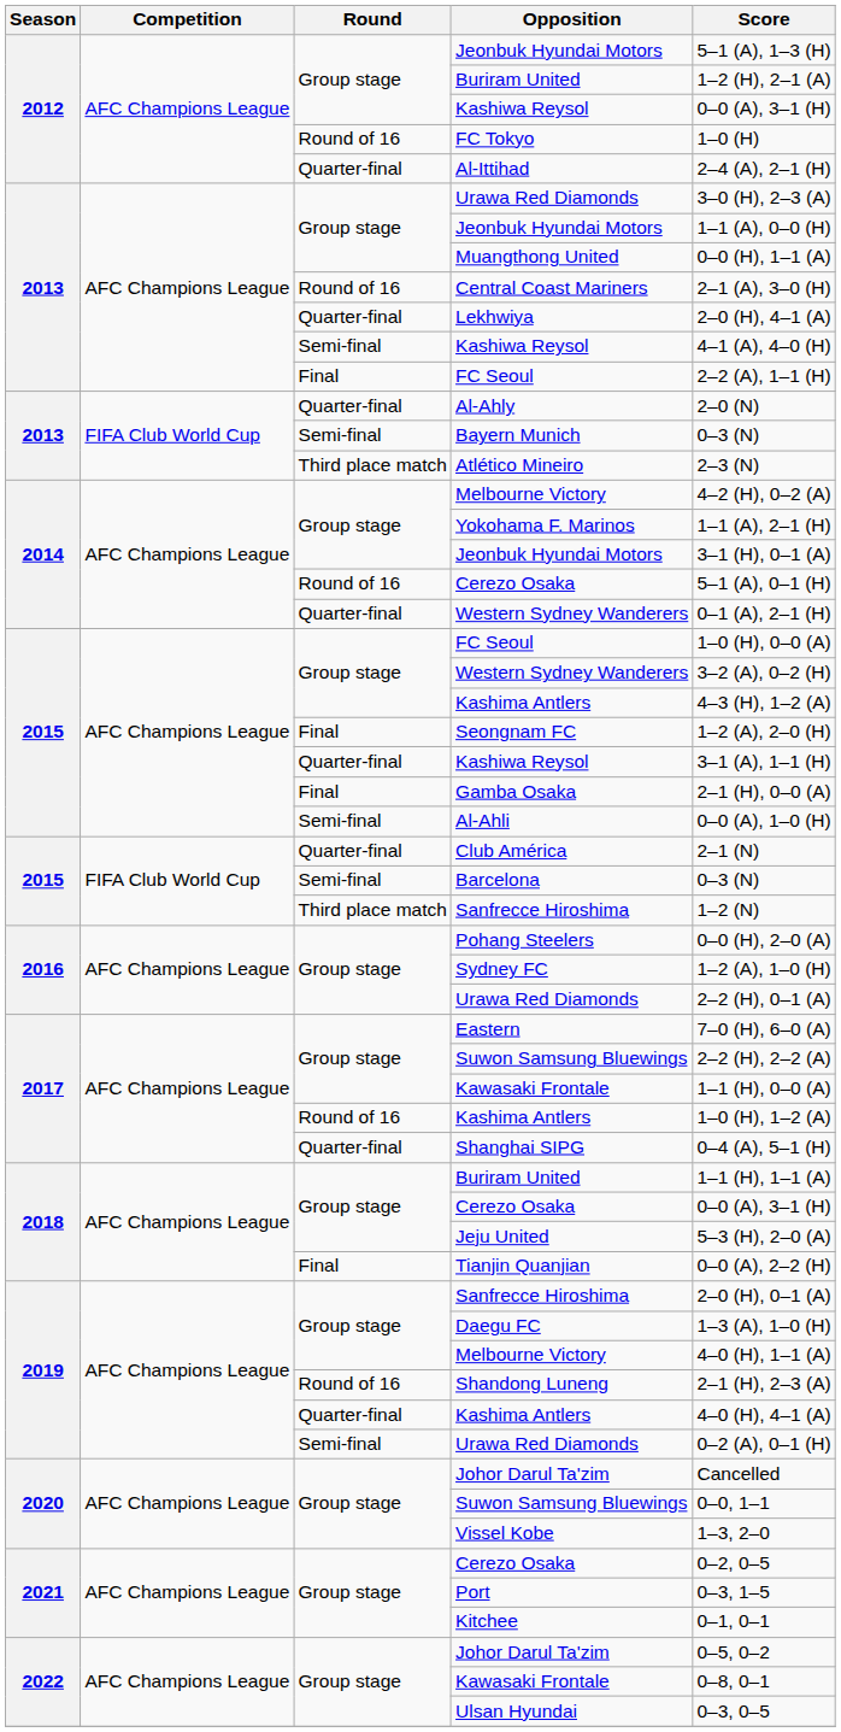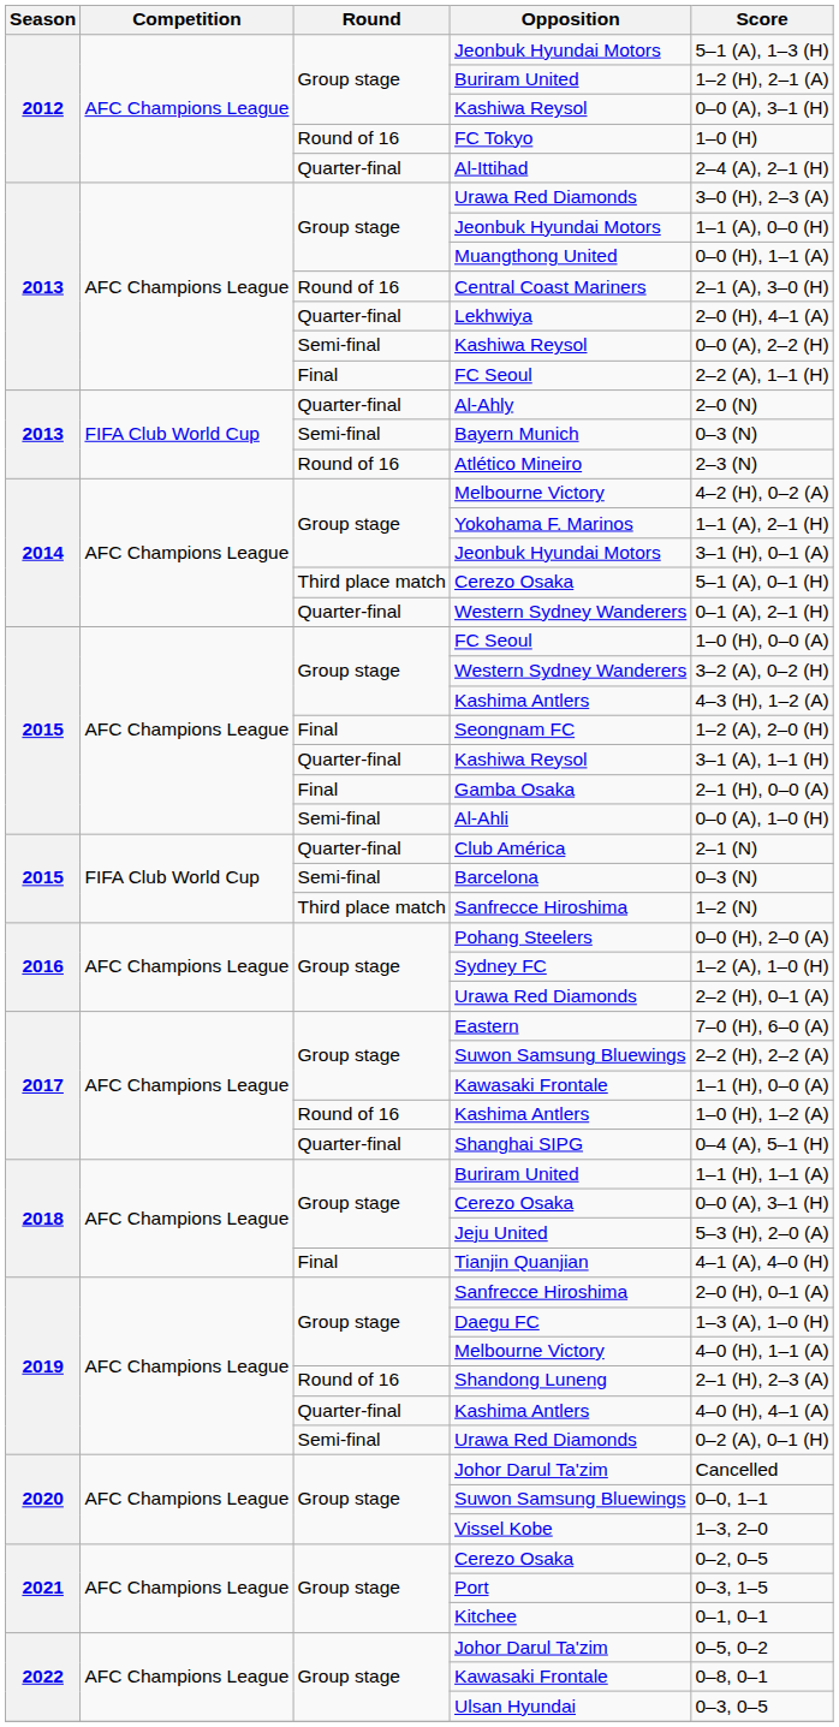2013 / Kashiwa Reysol | Score: 4–1 (A), 4–0 (H) -> 0–0 (A), 2–2 (H)
Atlético Mineiro | Round: Third place match -> Round of 16
2014 / Cerezo Osaka | Round: Round of 16 -> Third place match
Tianjin Quanjian | Score: 0–0 (A), 2–2 (H) -> 4–1 (A), 4–0 (H)
